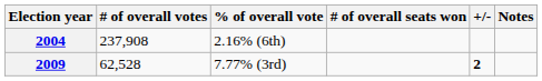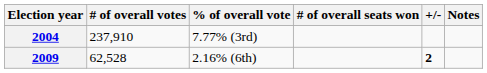2004 | # of overall votes: 237,908 -> 237,910
2004 | % of overall vote: 2.16% (6th) -> 7.77% (3rd)
2009 | % of overall vote: 7.77% (3rd) -> 2.16% (6th)
